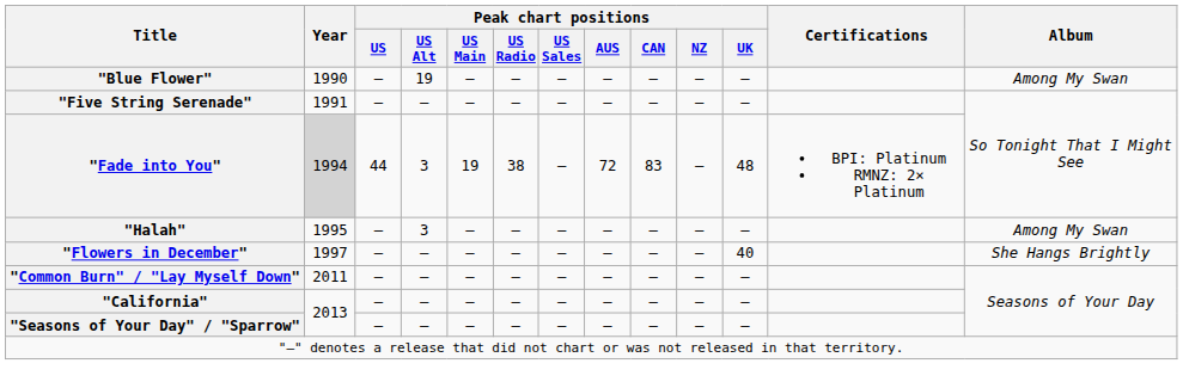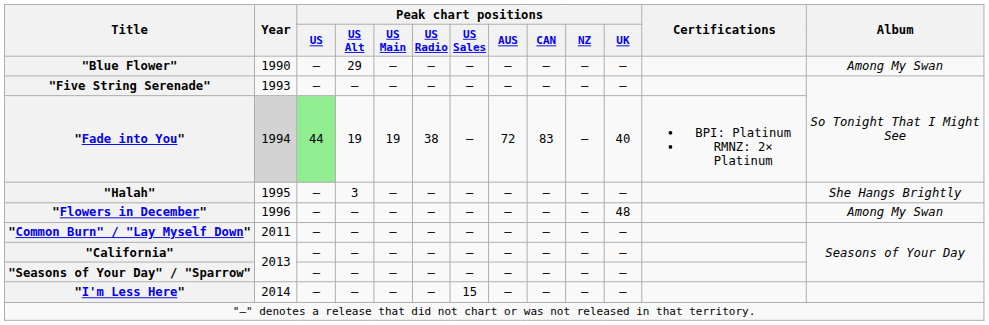"Blue Flower" | Peak chart positions / US Alt: 19 -> 29
"Five String Serenade" | Year: 1991 -> 1993
"Fade into You" | Peak chart positions / US: no background -> lightgreen background
"Fade into You" | Peak chart positions / US Alt: 3 -> 19
"Fade into You" | Peak chart positions / UK: 48 -> 40
"Halah" | Album: Among My Swan -> She Hangs Brightly
"Flowers in December" | Year: 1997 -> 1996
"Flowers in December" | Peak chart positions / UK: 40 -> 48
"Flowers in December" | Album: She Hangs Brightly -> Among My Swan
+ row: "I'm Less Here" | 2014 | — | — | — | — | 15 | — | — | — | —
